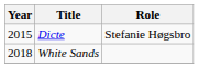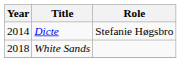Dicte | Year: 2015 -> 2014
